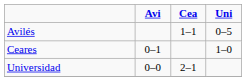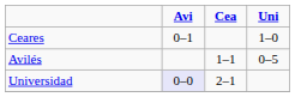rows swapped: Avilés <-> Ceares
Universidad | Avi: no background -> lavender background
